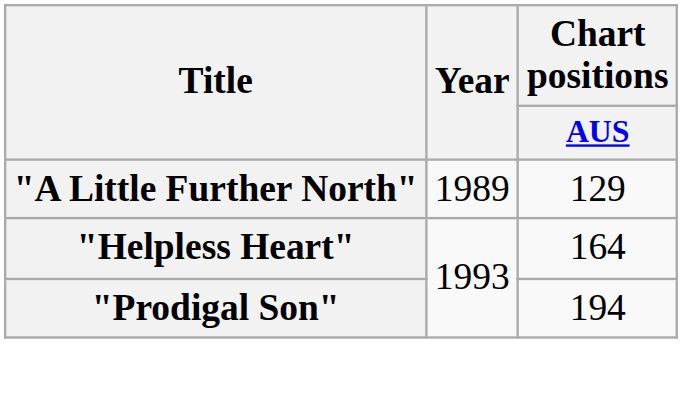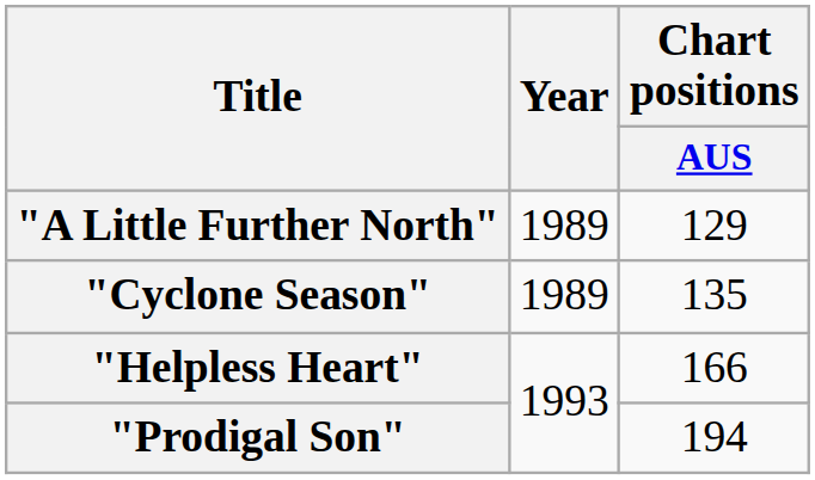+ row: "Cyclone Season" | 1989 | 135
"Helpless Heart" | Chart positions / AUS: 164 -> 166
